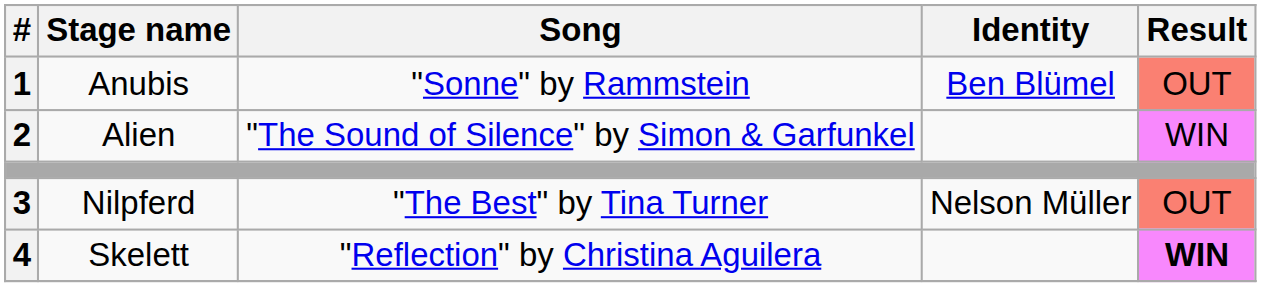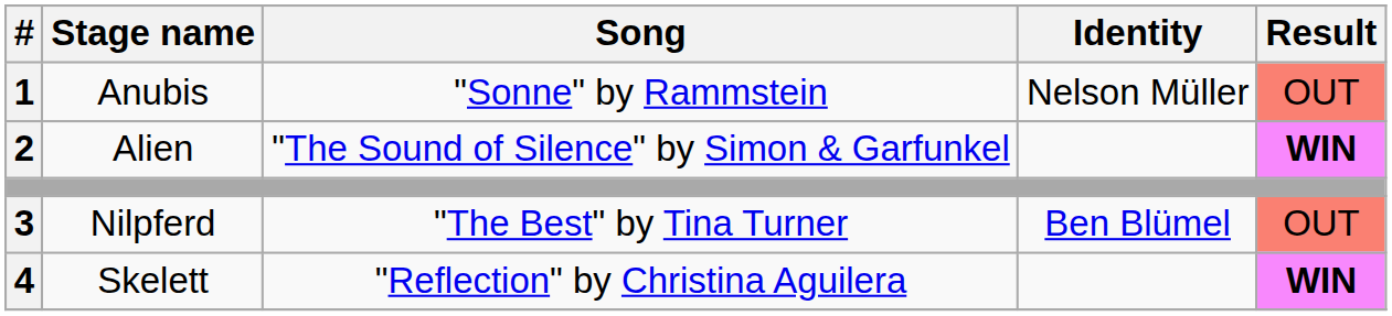Anubis | Identity: Ben Blümel -> Nelson Müller
Alien | Result: normal -> bold
Nilpferd | Identity: Nelson Müller -> Ben Blümel
